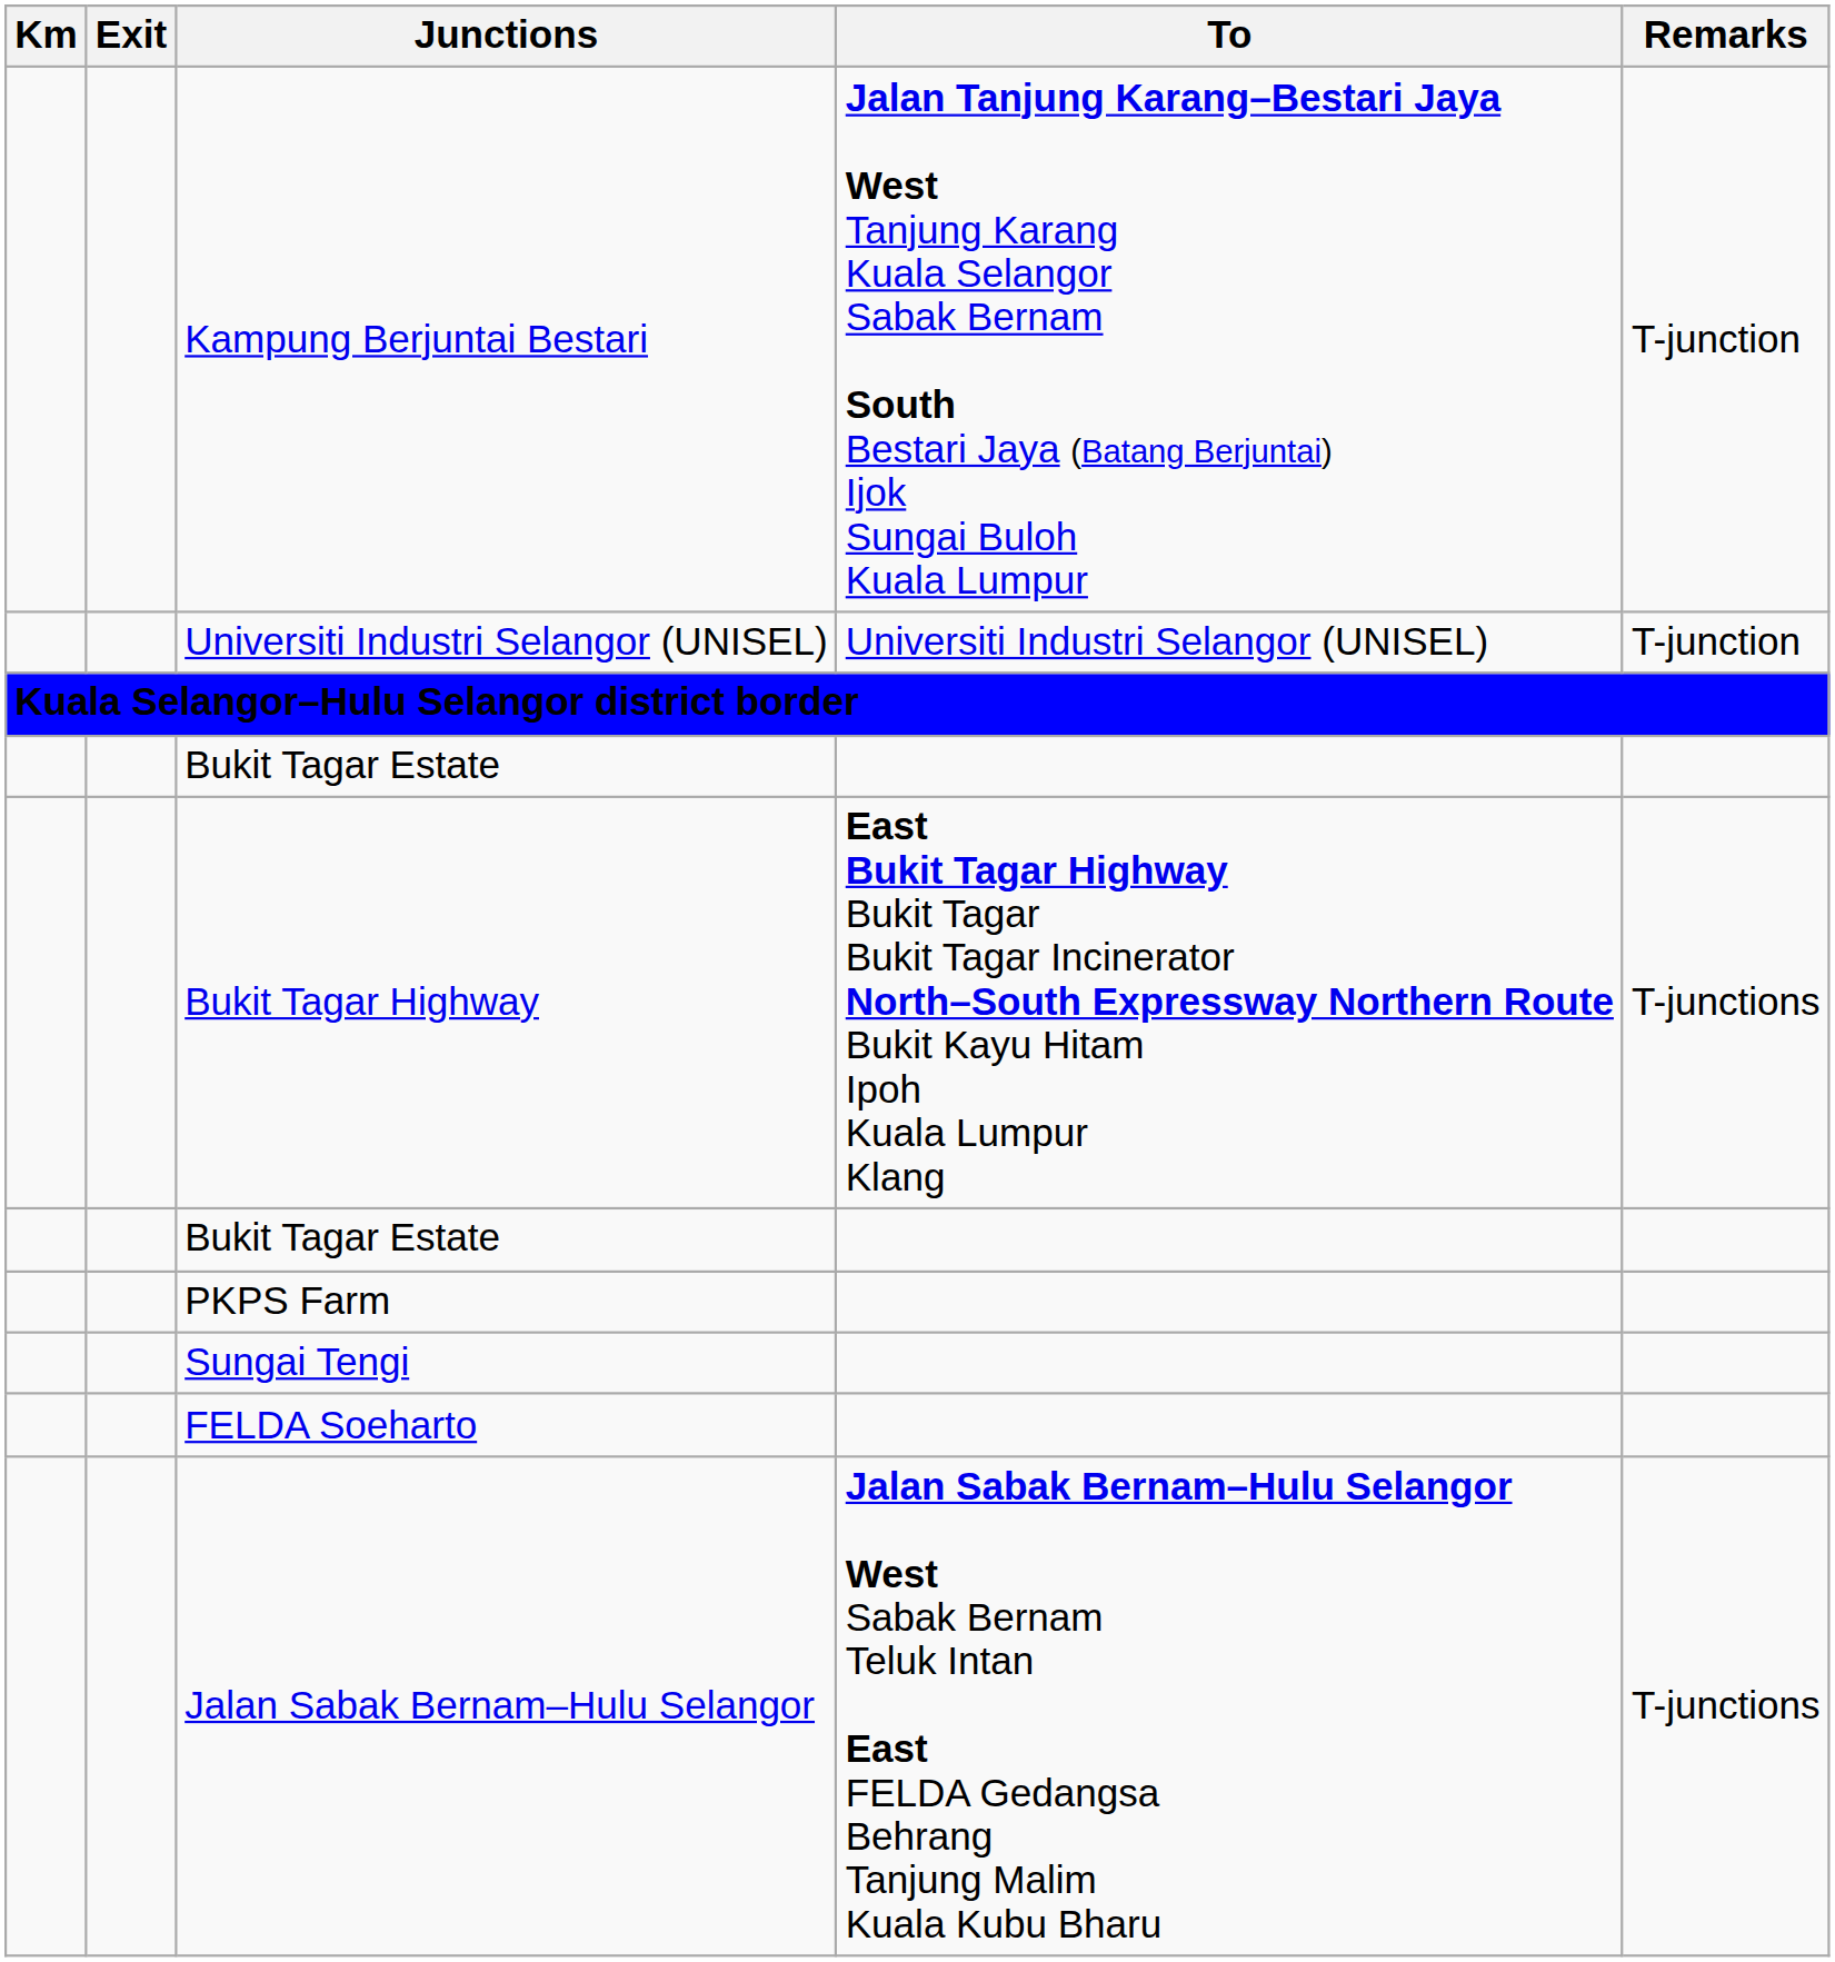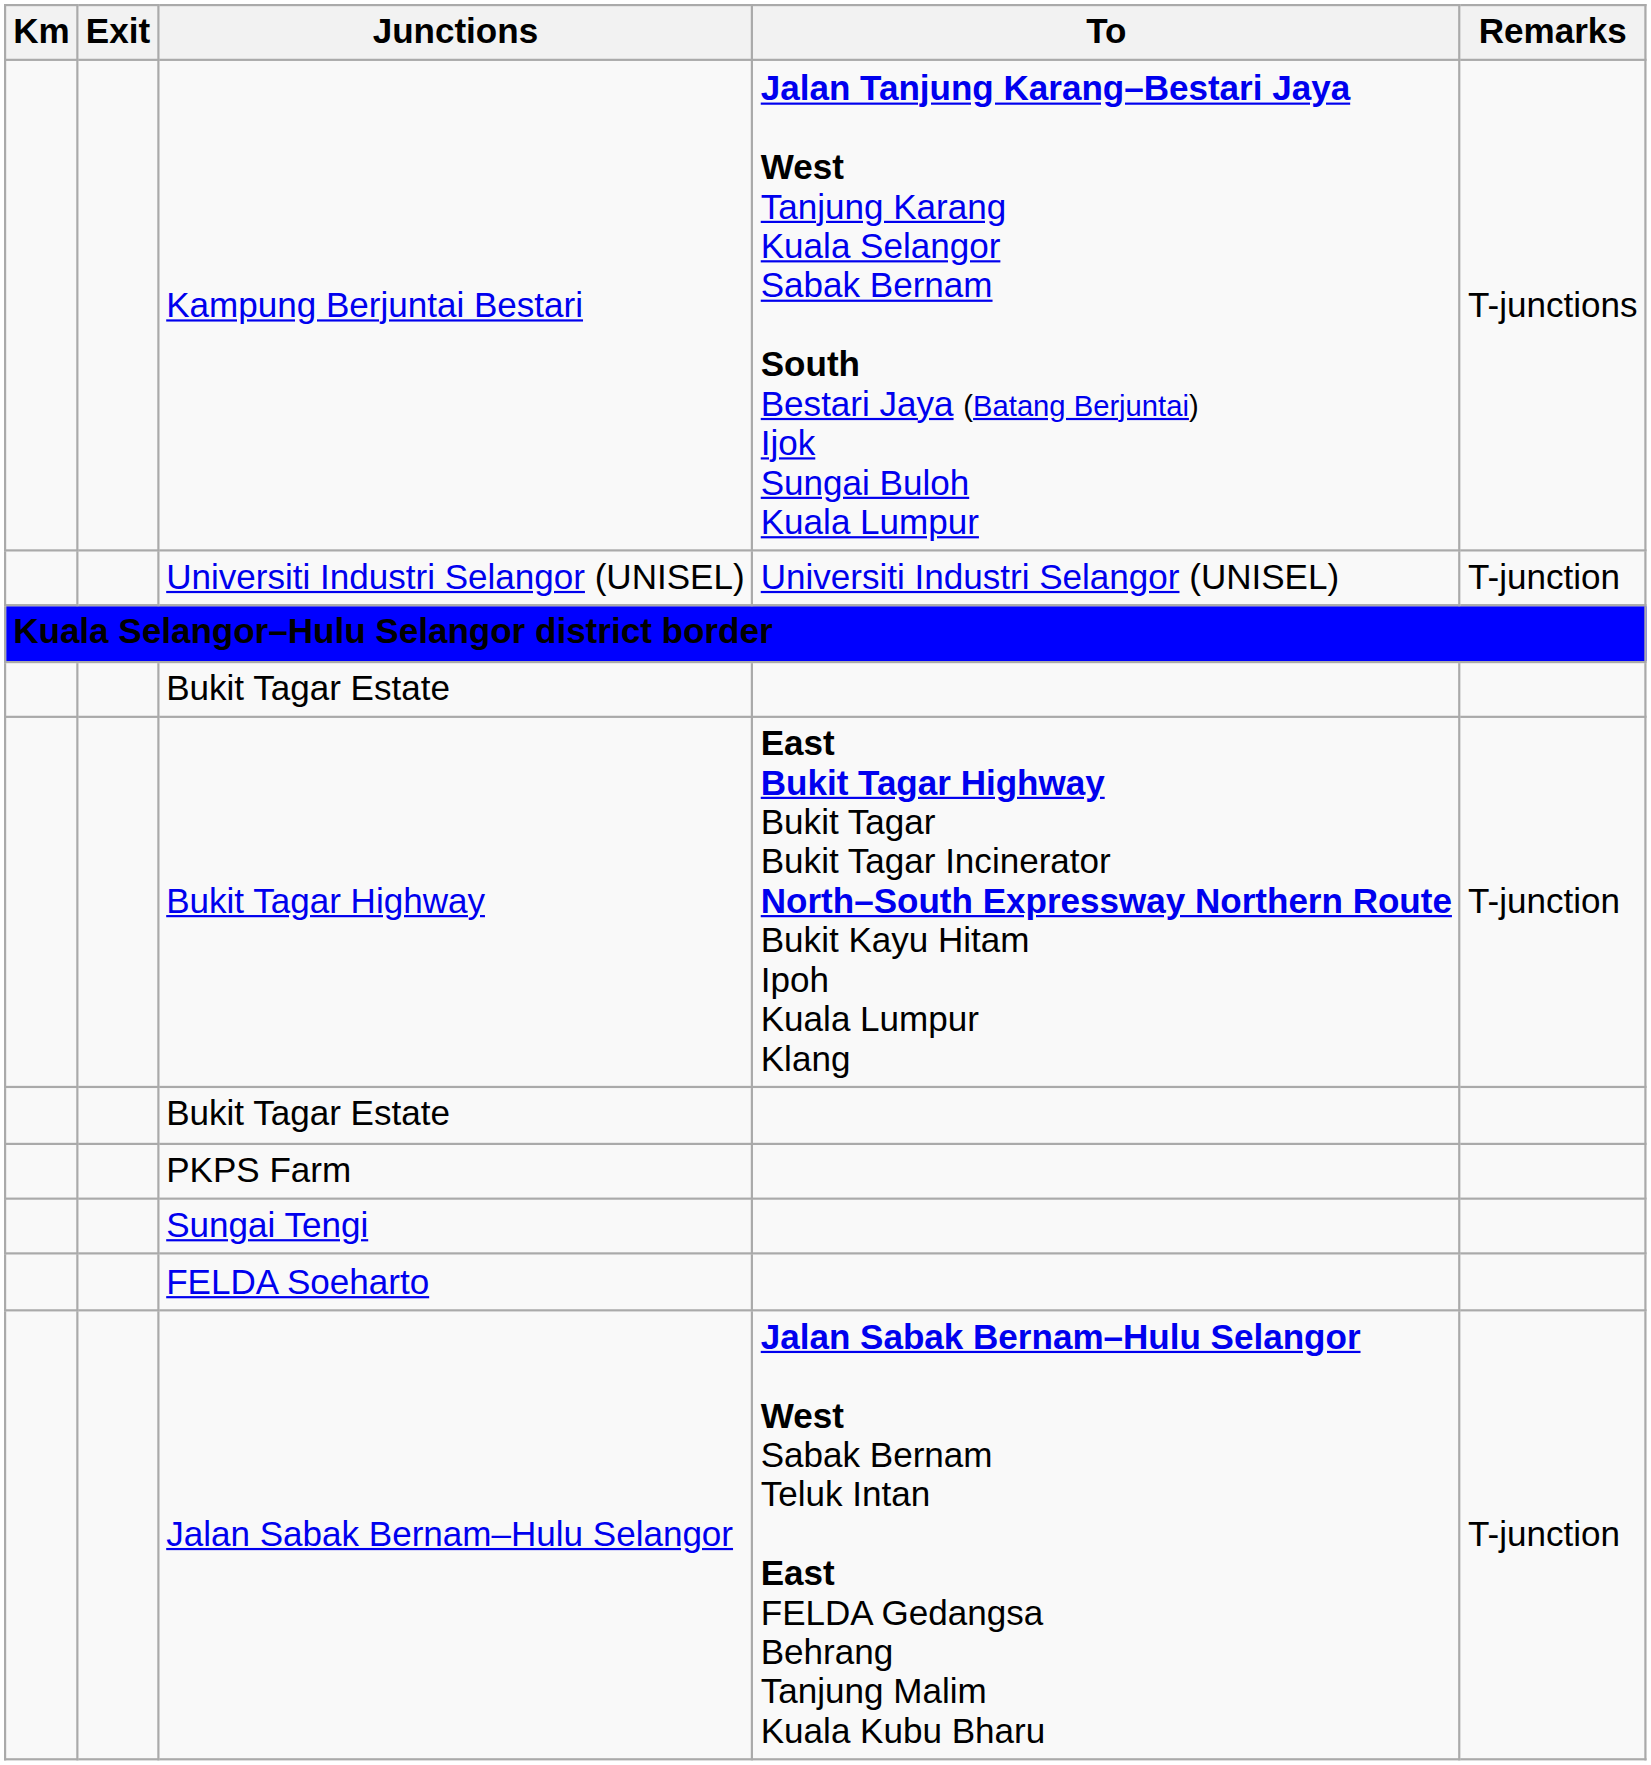Kampung Berjuntai Bestari | Remarks: T-junction -> T-junctions
Bukit Tagar Highway | Remarks: T-junctions -> T-junction
Jalan Sabak Bernam–Hulu Selangor | Remarks: T-junctions -> T-junction
